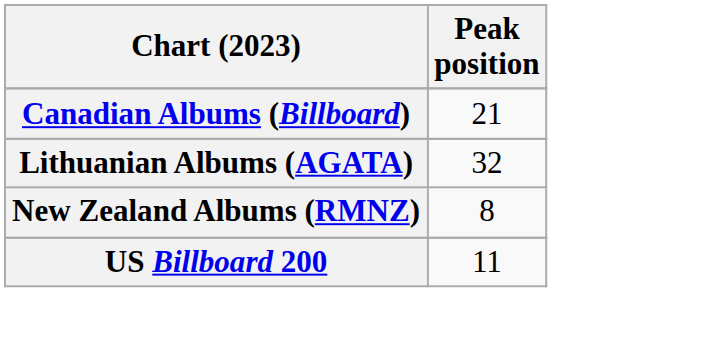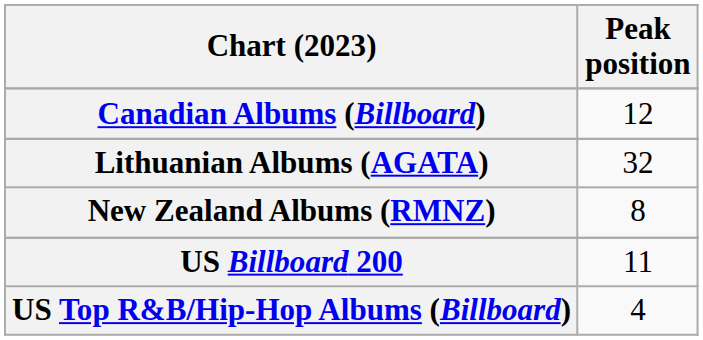Canadian Albums (Billboard) | Peak position: 21 -> 12
+ row: US Top R&B/Hip-Hop Albums (Billboard) | 4
